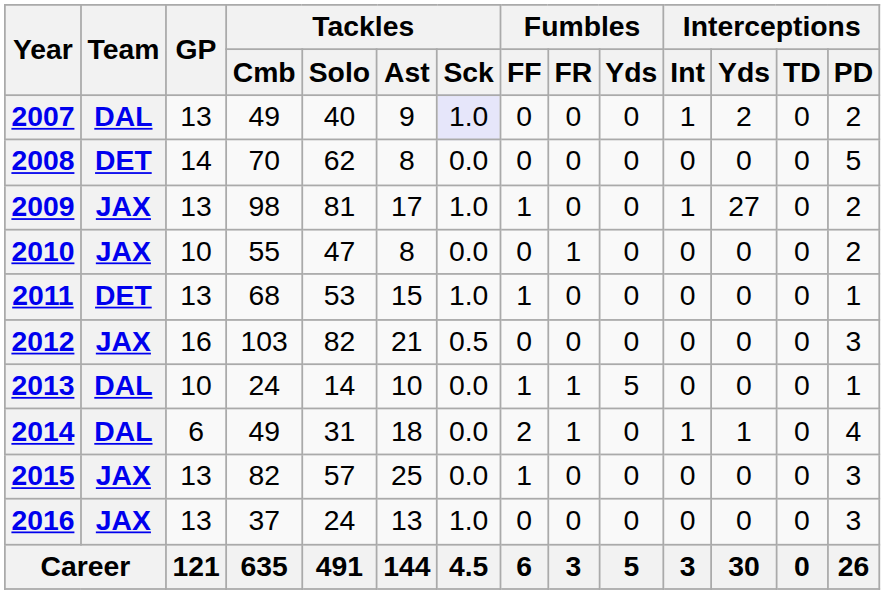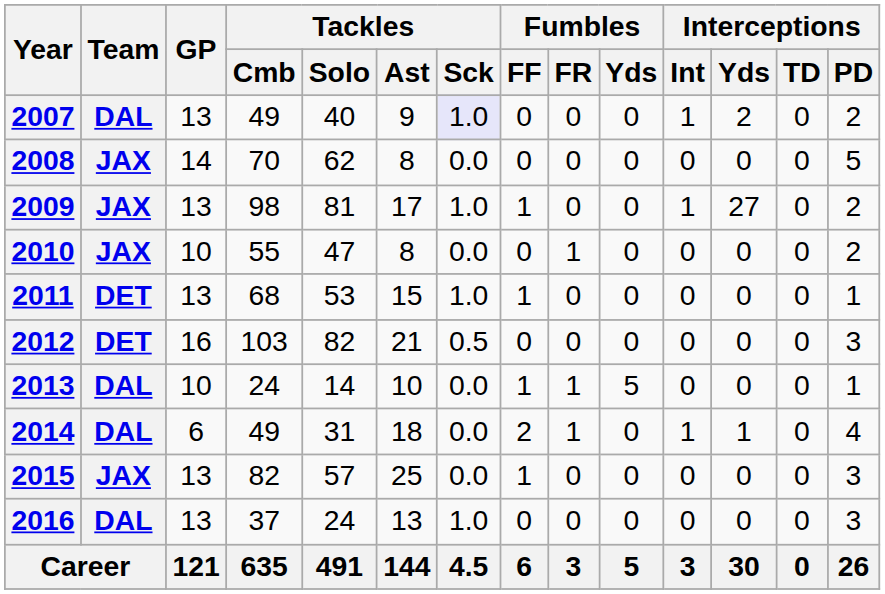2008 | Team: DET -> JAX
2012 | Team: JAX -> DET
2016 | Team: JAX -> DAL
